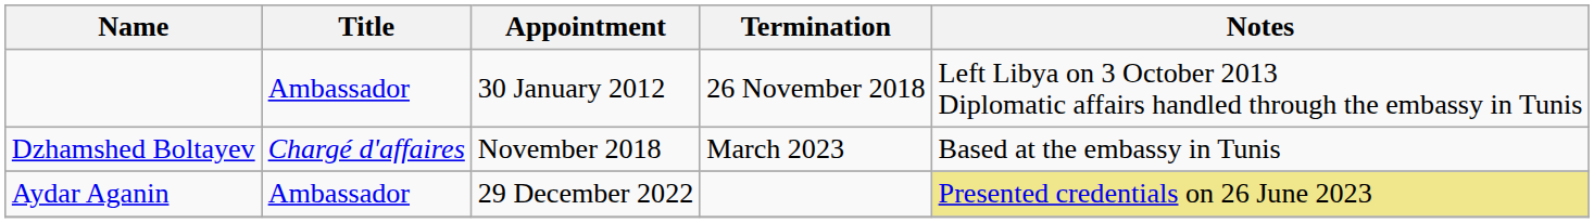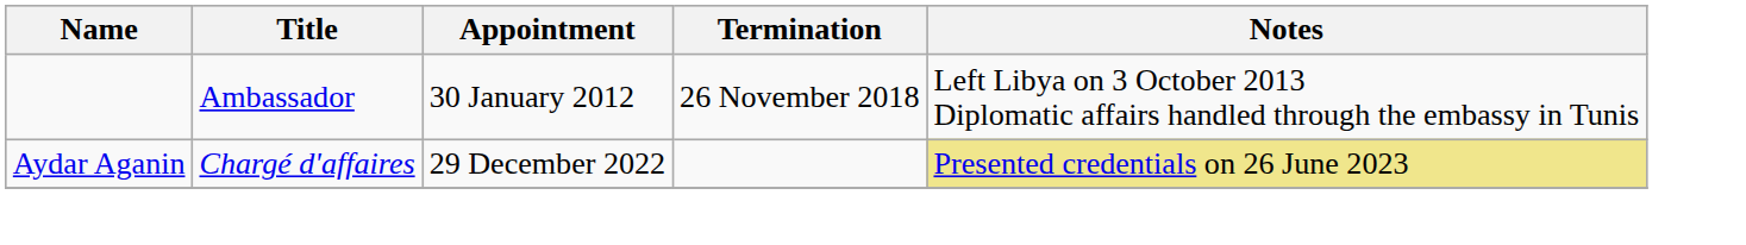- row: Dzhamshed Boltayev | Chargé d'affaires | November 2018 | March 2023 | Based at the embassy in Tunis
Aydar Aganin | Title: Ambassador -> Chargé d'affaires
